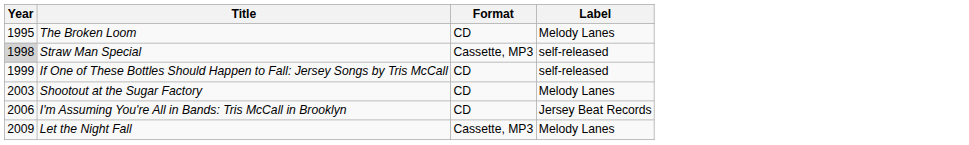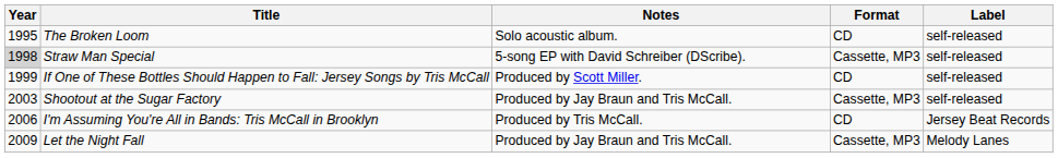+ column: Notes | Solo acoustic album. | 5-song EP with David Schreiber (DScribe). | Produced by Scott Miller. | Produced by Jay Braun and Tris McCall. | Produced by Tris McCall. | Produced by Jay Braun and Tris McCall.
The Broken Loom | Label: Melody Lanes -> self-released
Shootout at the Sugar Factory | Format: CD -> Cassette, MP3
Shootout at the Sugar Factory | Label: Melody Lanes -> self-released
